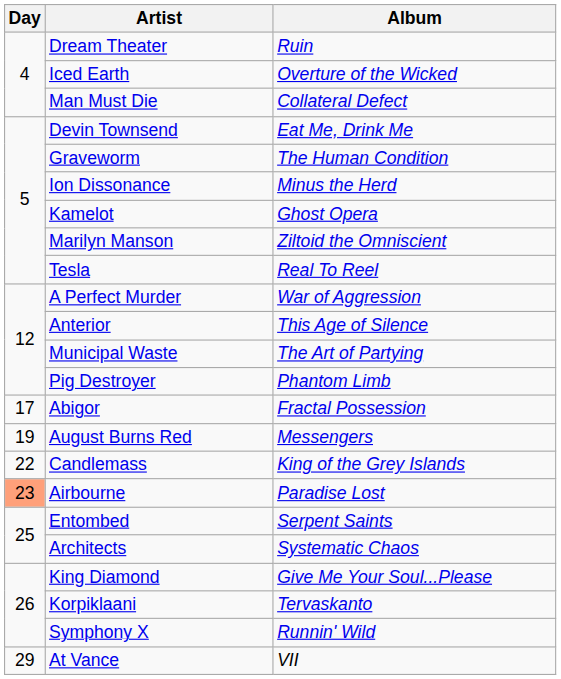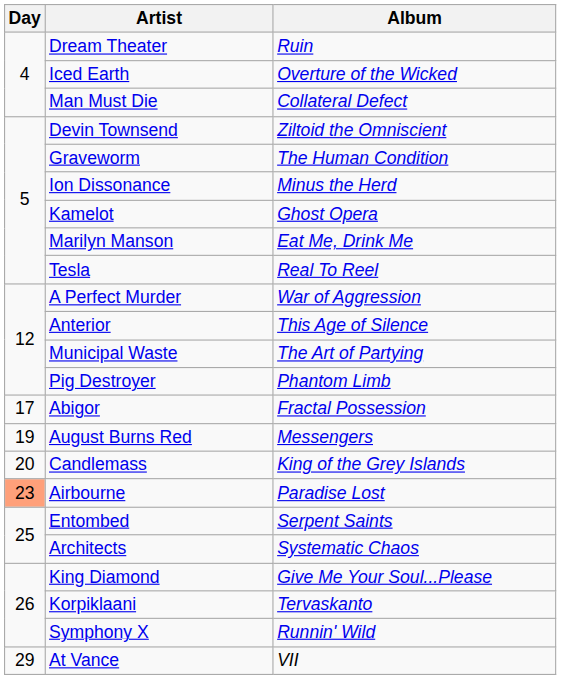Devin Townsend | Album: Eat Me, Drink Me -> Ziltoid the Omniscient
Marilyn Manson | Album: Ziltoid the Omniscient -> Eat Me, Drink Me
Candlemass | Day: 22 -> 20
